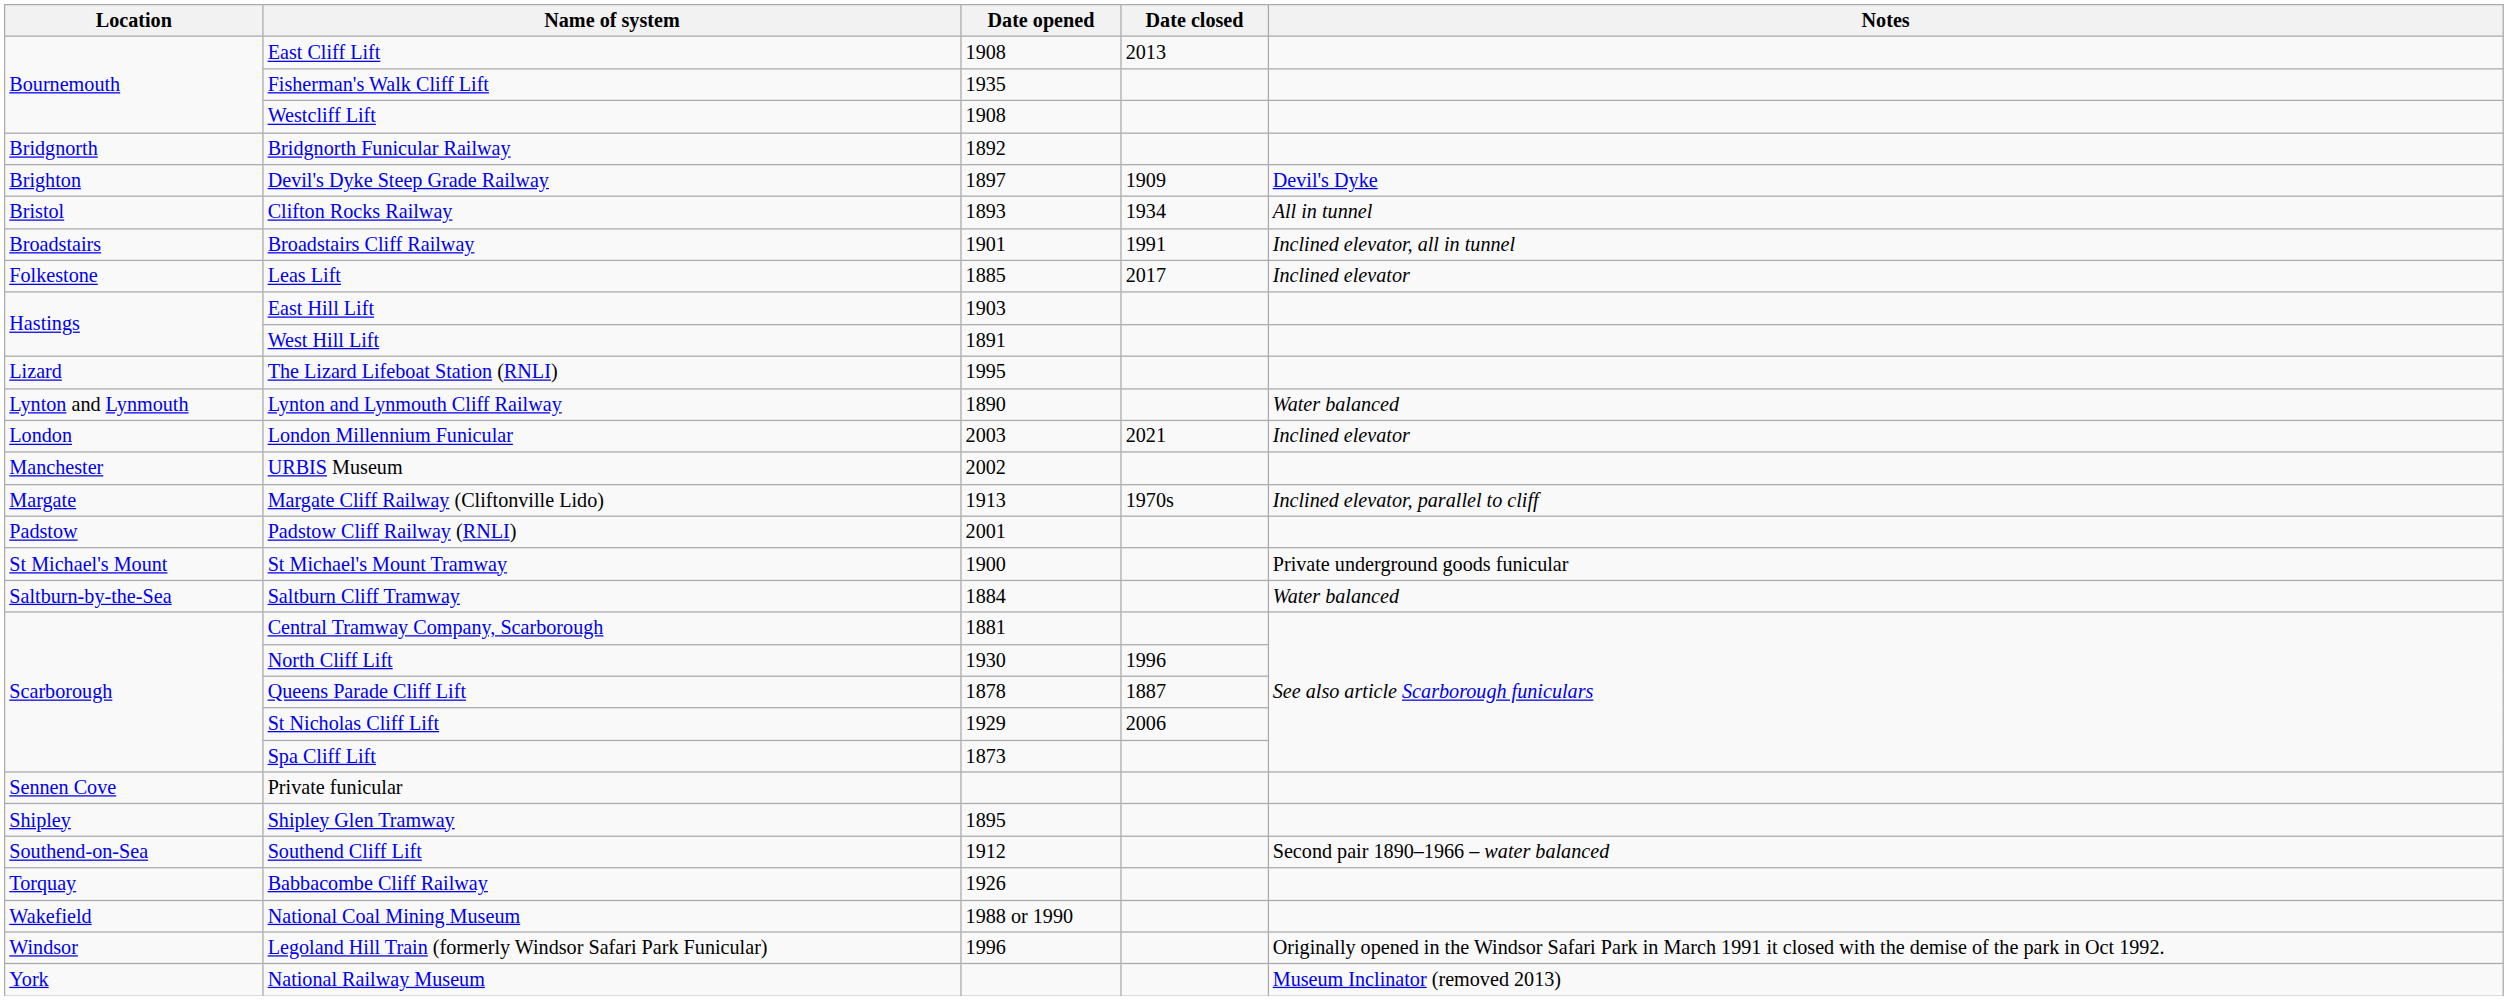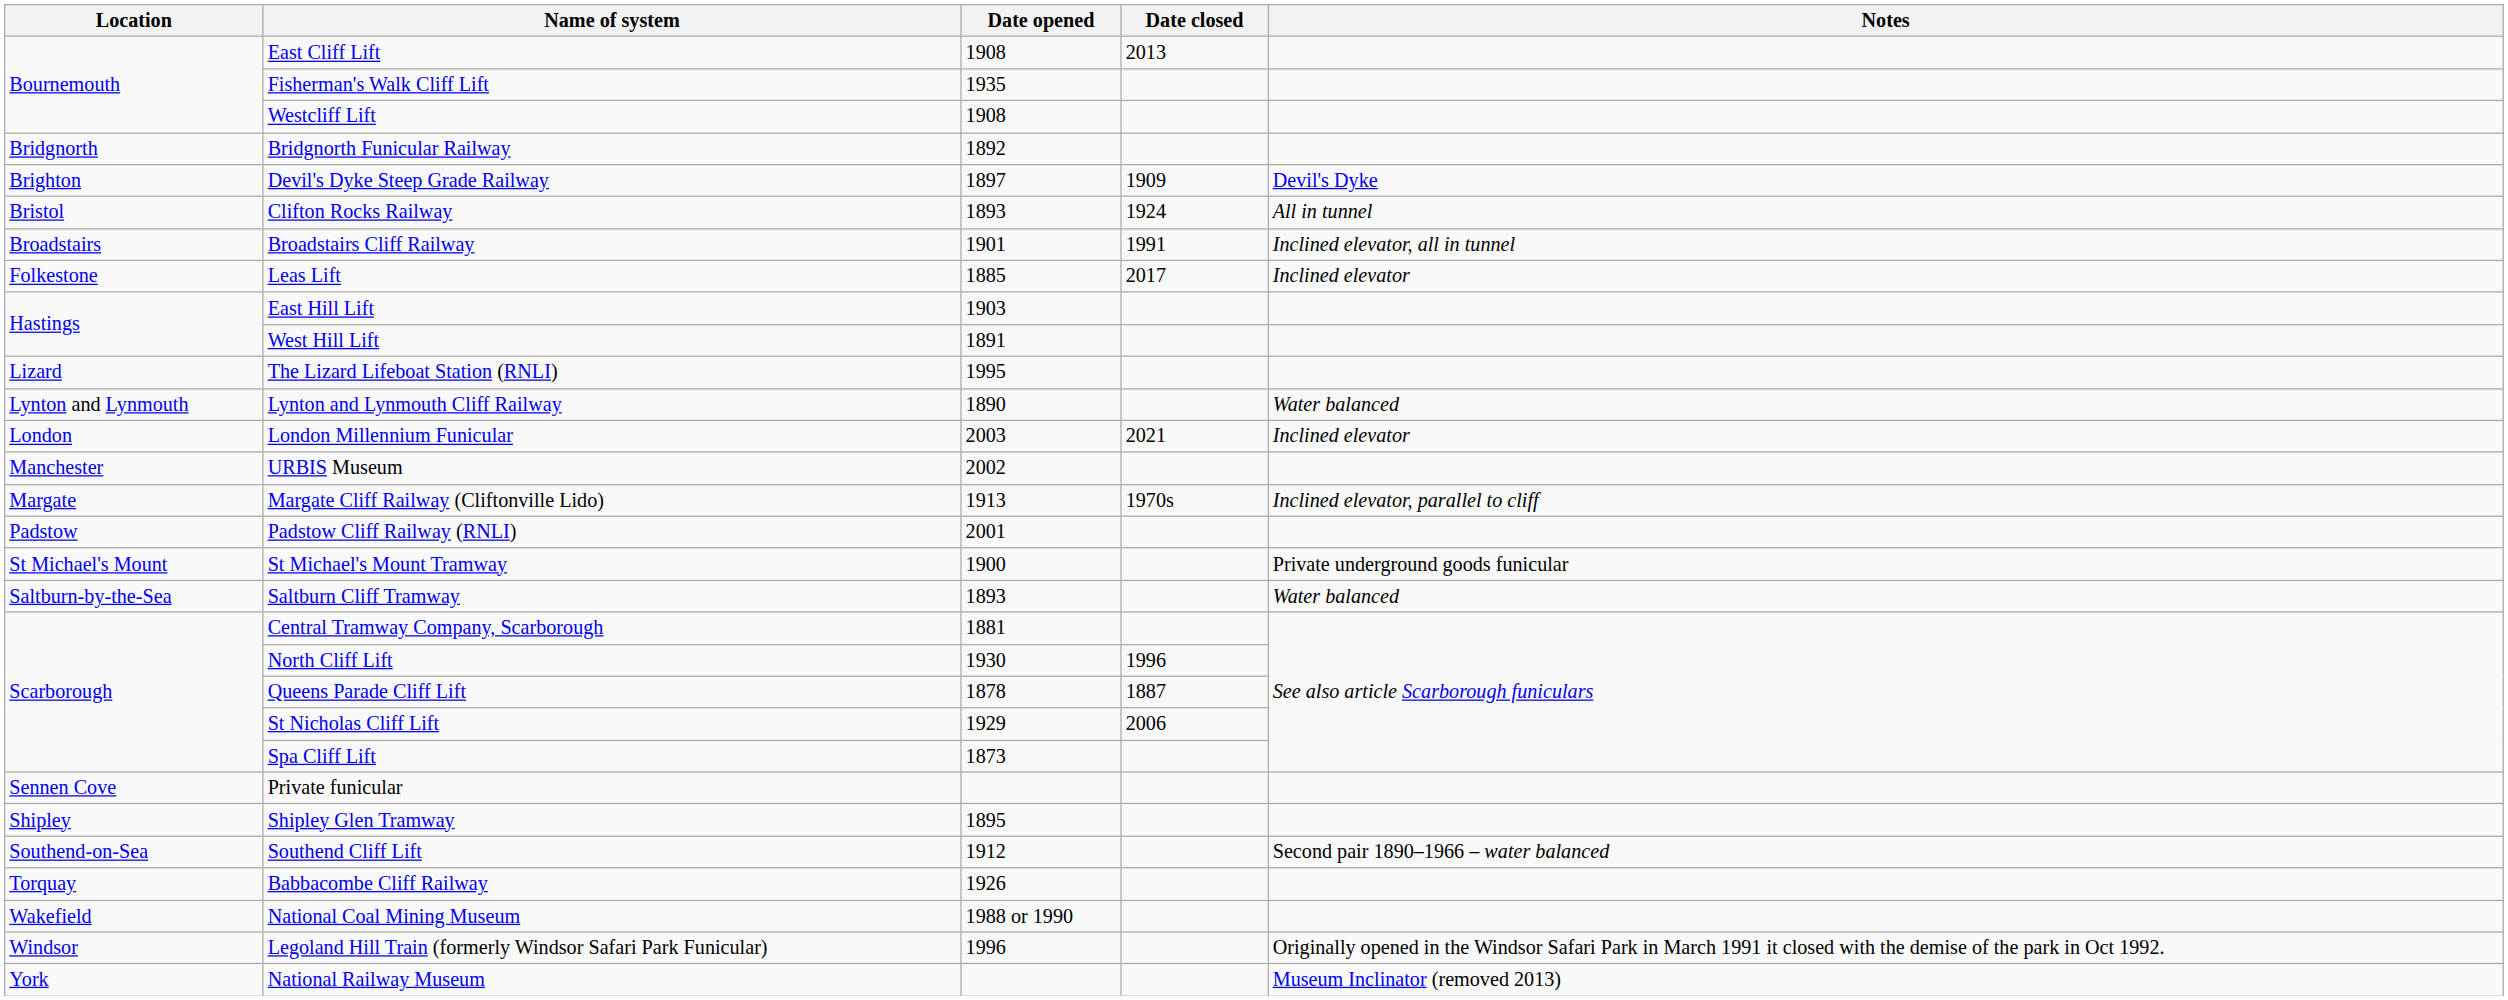Clifton Rocks Railway | Date closed: 1934 -> 1924
Saltburn Cliff Tramway | Date opened: 1884 -> 1893
